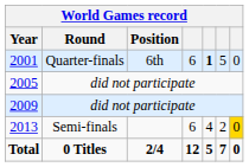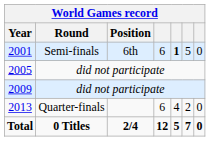2001 | Round: Quarter-finals -> Semi-finals
2013 | Round: Semi-finals -> Quarter-finals
2013 | column 7: gold background -> no background
